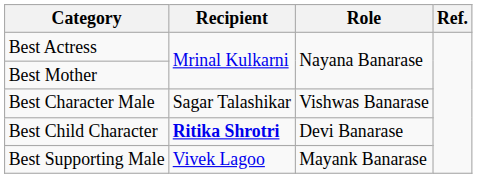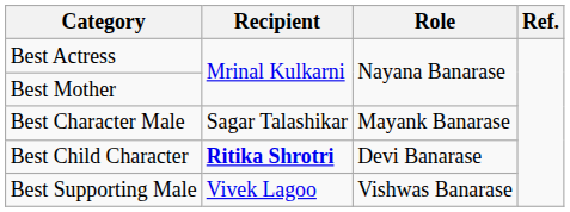Best Character Male | Role: Vishwas Banarase -> Mayank Banarase
Best Supporting Male | Role: Mayank Banarase -> Vishwas Banarase
